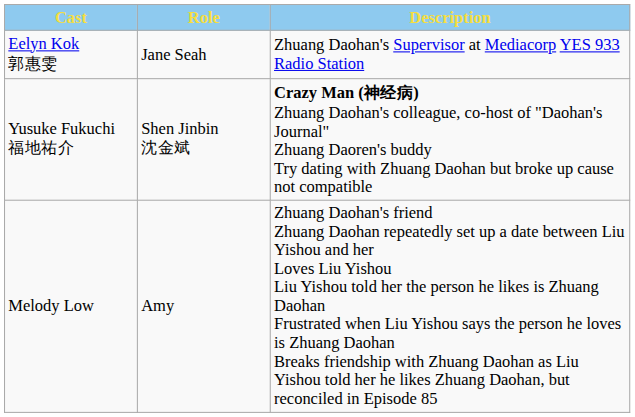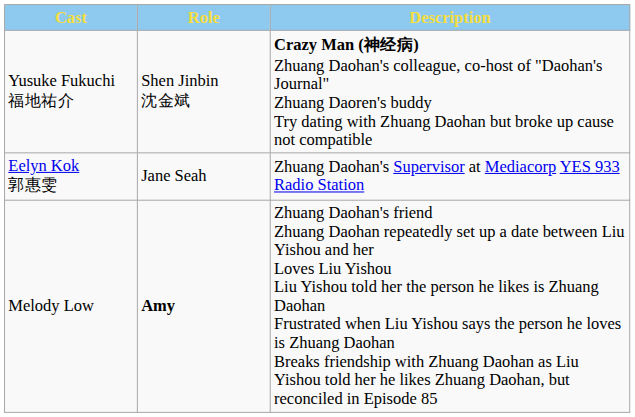rows swapped: Eelyn Kok 郭惠雯 <-> Yusuke Fukuchi 福地祐介
Melody Low | Role: normal -> bold
